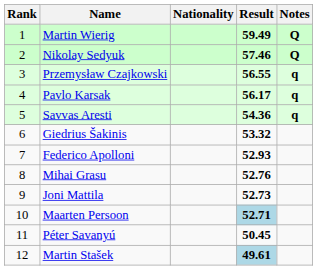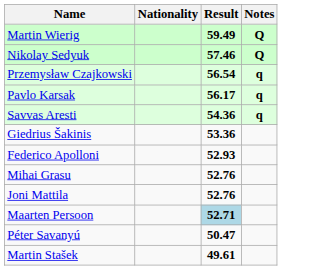- column: Rank | 1 | 2 | 3 | 4 | 5 | 6 | 7 | 8 | 9 | 10 | 11 | 12
Przemysław Czajkowski | Result: 56.55 -> 56.54
Giedrius Šakinis | Result: 53.32 -> 53.36
Joni Mattila | Result: 52.73 -> 52.76
Péter Savanyú | Result: 50.45 -> 50.47
Martin Stašek | Result: lightblue background -> no background
